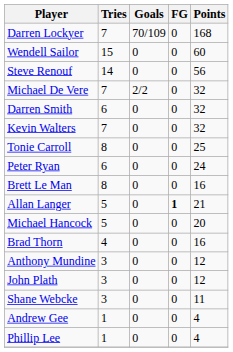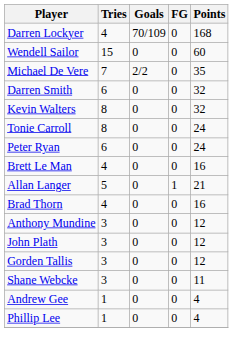Darren Lockyer | Tries: 7 -> 4
- row: Steve Renouf | 14 | 0 | 0 | 56
Michael De Vere | Points: 32 -> 35
Kevin Walters | Tries: 7 -> 8
Tonie Carroll | Points: 25 -> 24
Brett Le Man | Tries: 8 -> 4
Allan Langer | FG: bold -> normal
- row: Michael Hancock | 5 | 0 | 0 | 20
+ row: Gorden Tallis | 3 | 0 | 0 | 12
